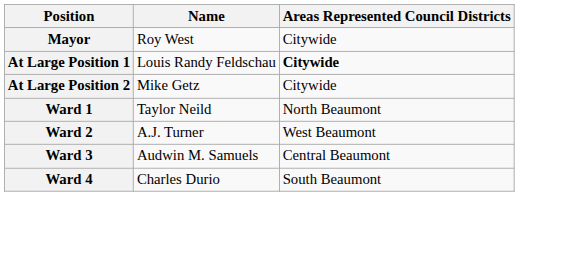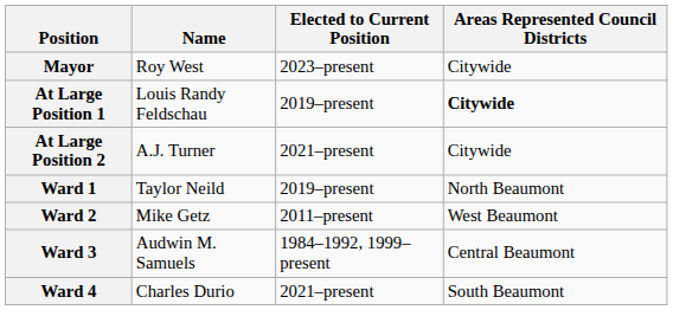+ column: Elected to Current Position | 2023–present | 2019–present | 2021–present | 2019–present | 2011–present | 1984–1992, 1999–present | 2021–present
At Large Position 2 | Name: Mike Getz -> A.J. Turner
Ward 2 | Name: A.J. Turner -> Mike Getz
